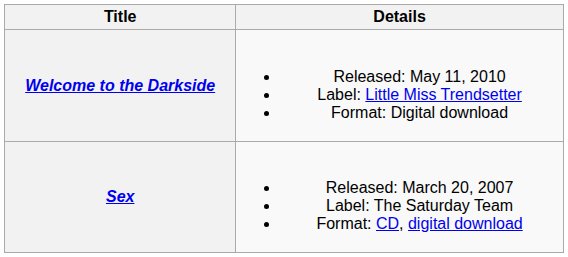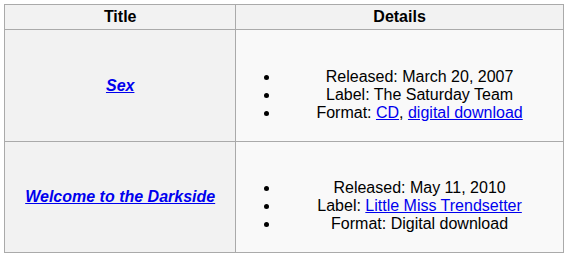rows swapped: Sex <-> Welcome to the Darkside
